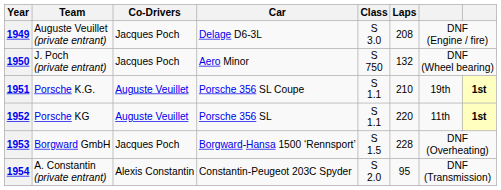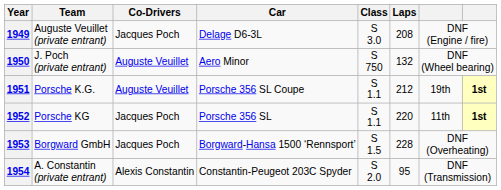1950 | Co-Drivers: Jacques Poch -> Auguste Veuillet
1951 | Laps: 210 -> 212
1952 | Co-Drivers: Auguste Veuillet -> Jacques Poch
